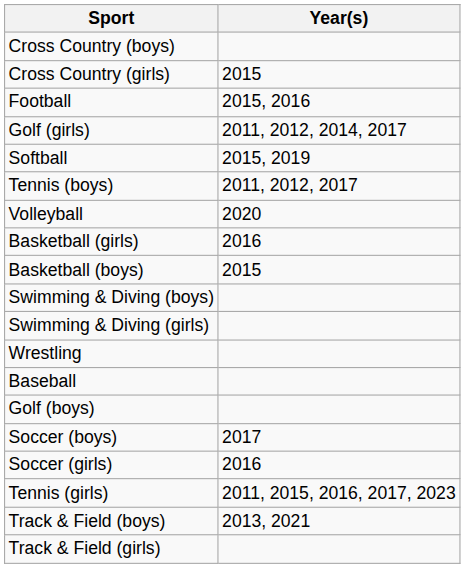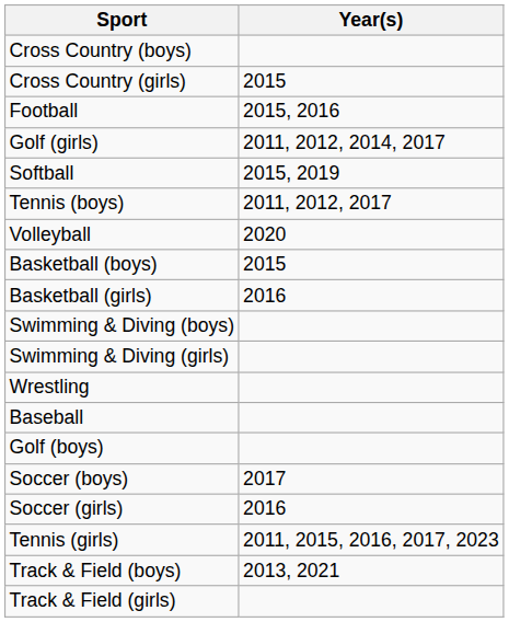rows swapped: Basketball (boys) <-> Basketball (girls)
